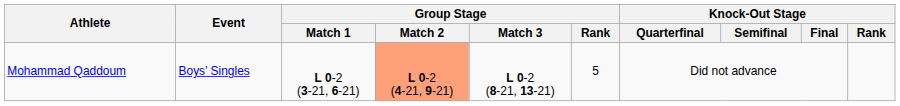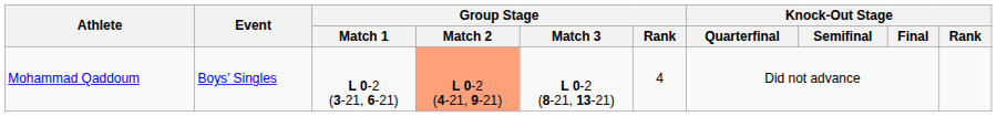Mohammad Qaddoum | Group Stage / Rank: 5 -> 4
